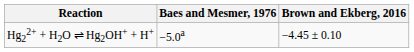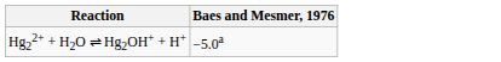- column: Brown and Ekberg, 2016 | −4.45 ± 0.10
